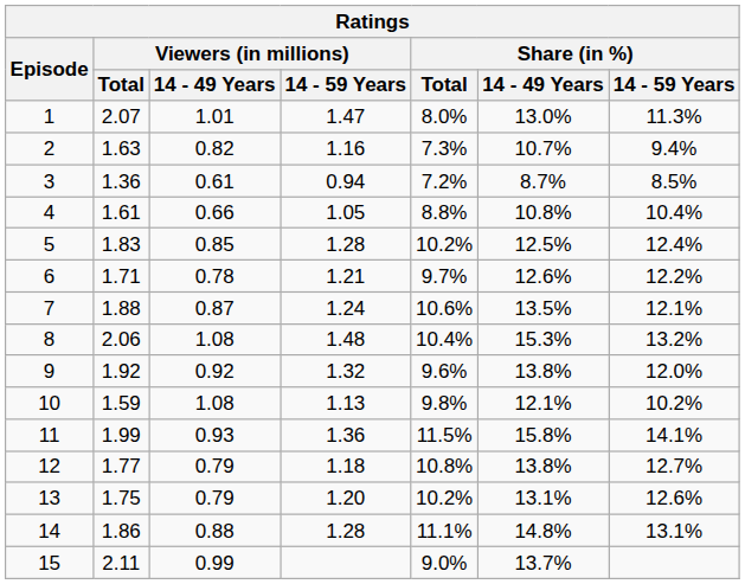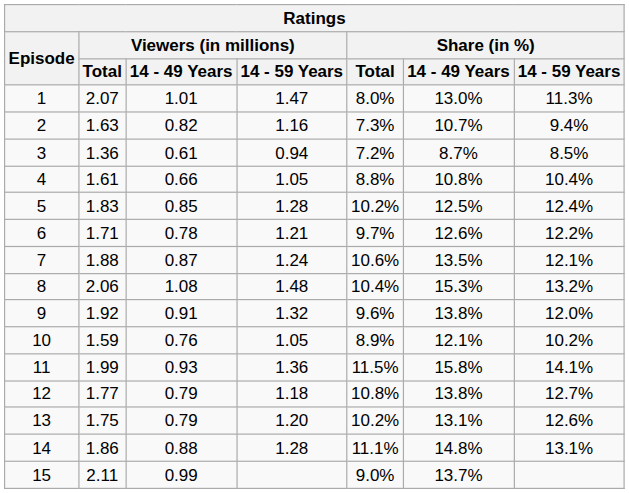9 | Viewers (in millions) / 14 - 49 Years: 0.92 -> 0.91
10 | Viewers (in millions) / 14 - 49 Years: 1.08 -> 0.76
10 | Viewers (in millions) / 14 - 59 Years: 1.13 -> 1.05
10 | Share (in %) / Total: 9.8% -> 8.9%
